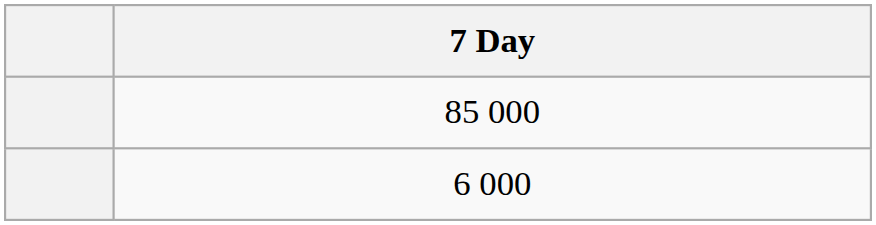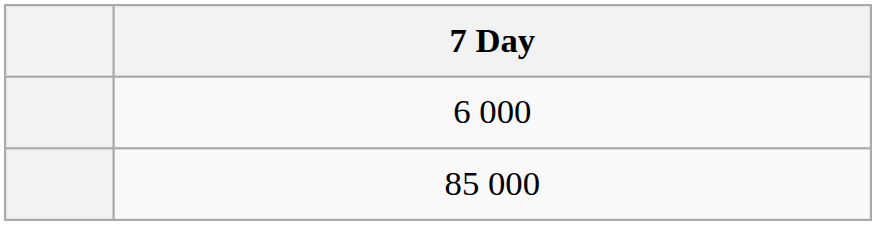rows swapped: 85 000 <-> 6 000
